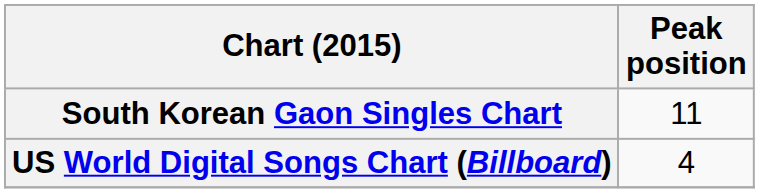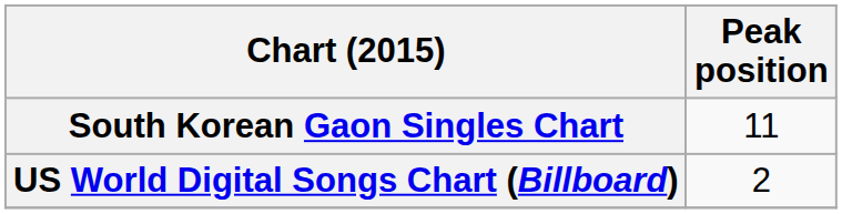US World Digital Songs Chart (Billboard) | Peak position: 4 -> 2
